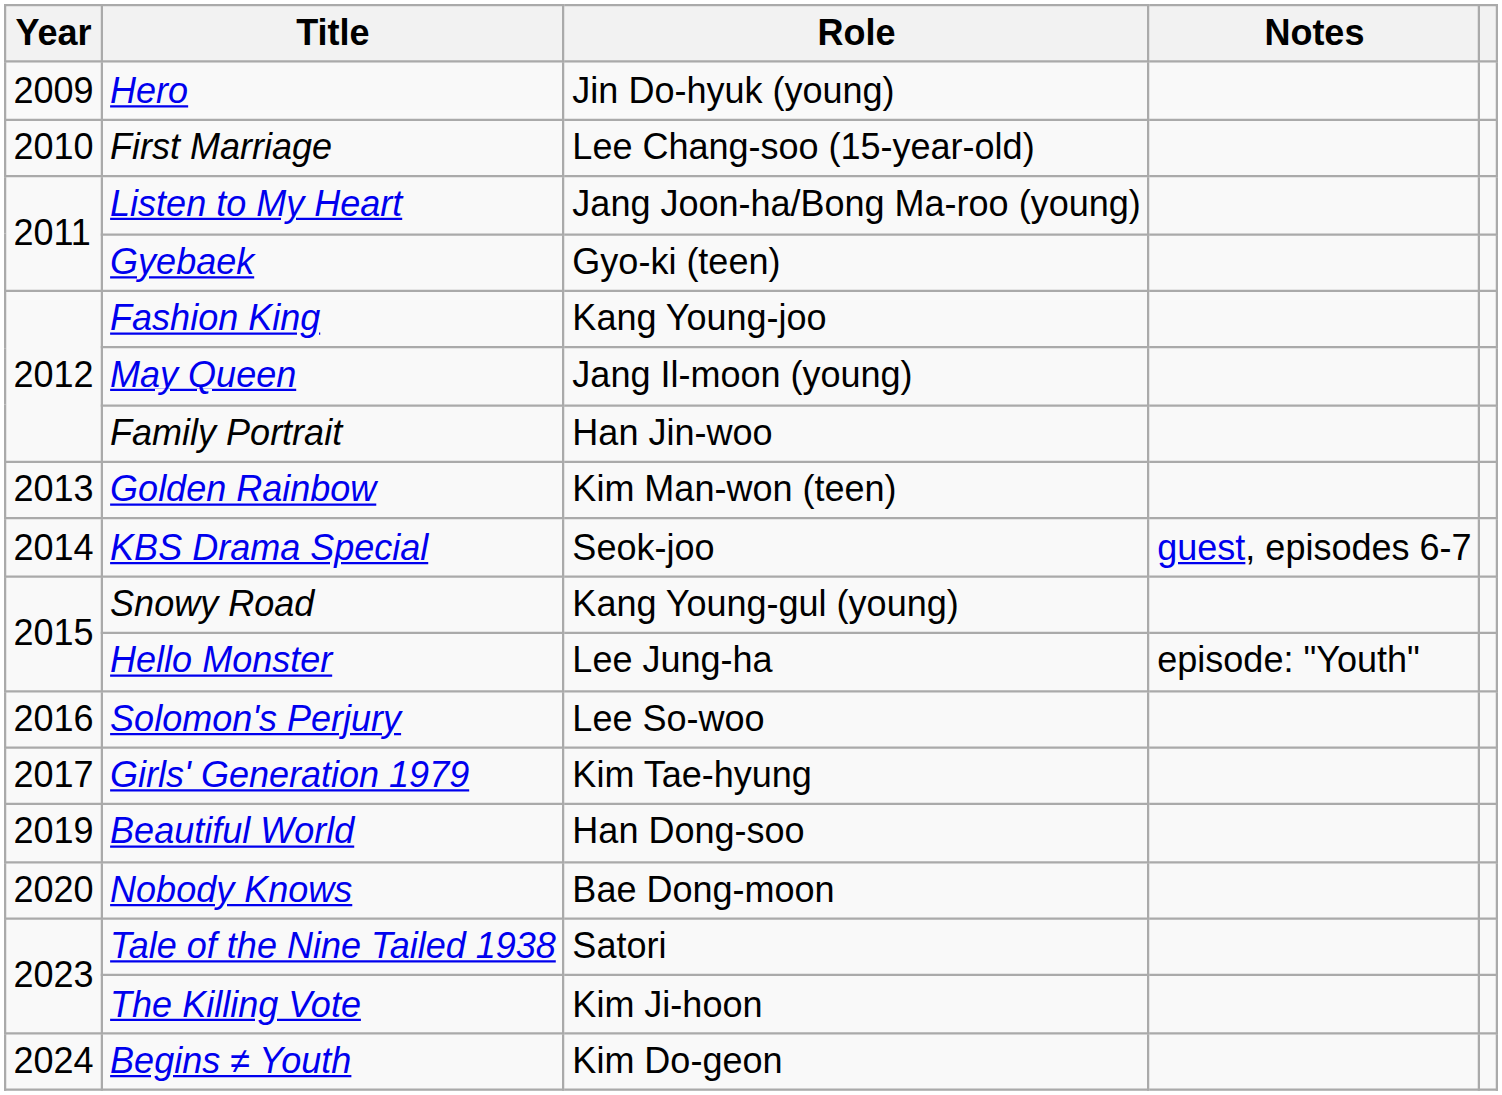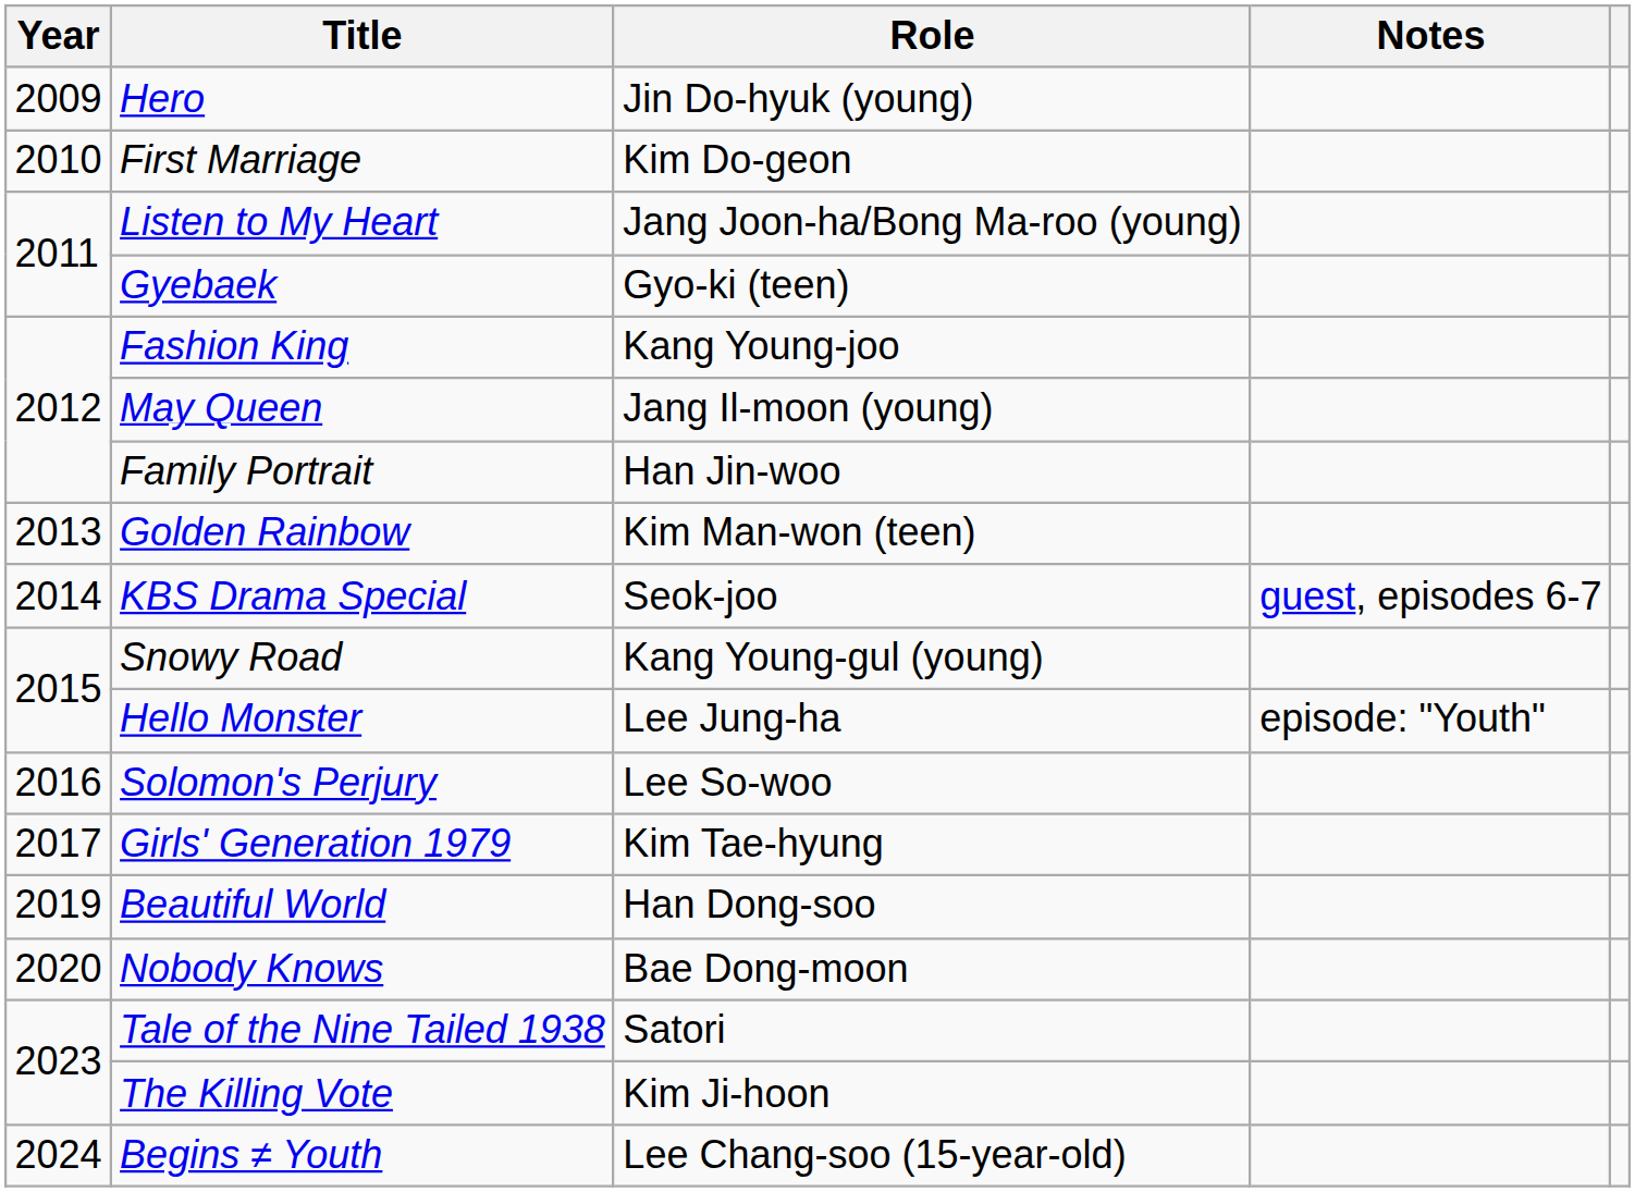First Marriage | Role: Lee Chang-soo (15-year-old) -> Kim Do-geon
Begins ≠ Youth | Role: Kim Do-geon -> Lee Chang-soo (15-year-old)
